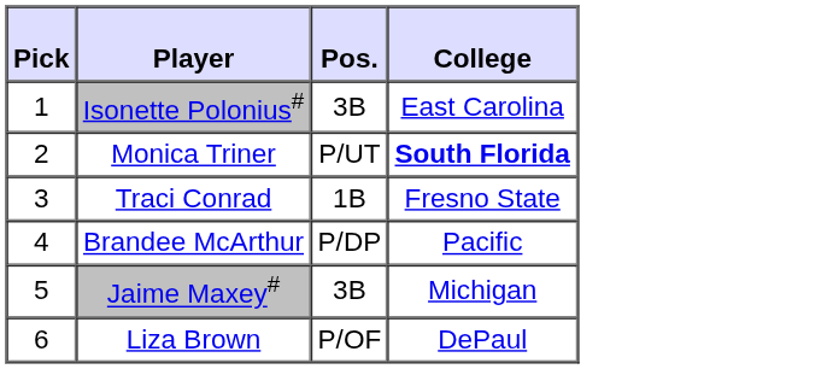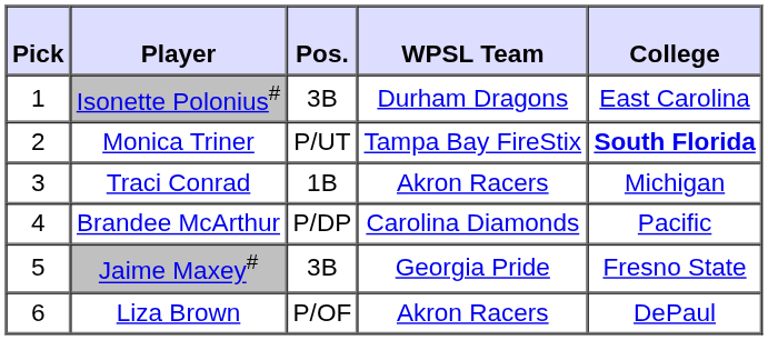+ column: WPSL Team | Durham Dragons | Tampa Bay FireStix | Akron Racers | Carolina Diamonds | Georgia Pride | Akron Racers
Traci Conrad | College: Fresno State -> Michigan
Jaime Maxey# | College: Michigan -> Fresno State
